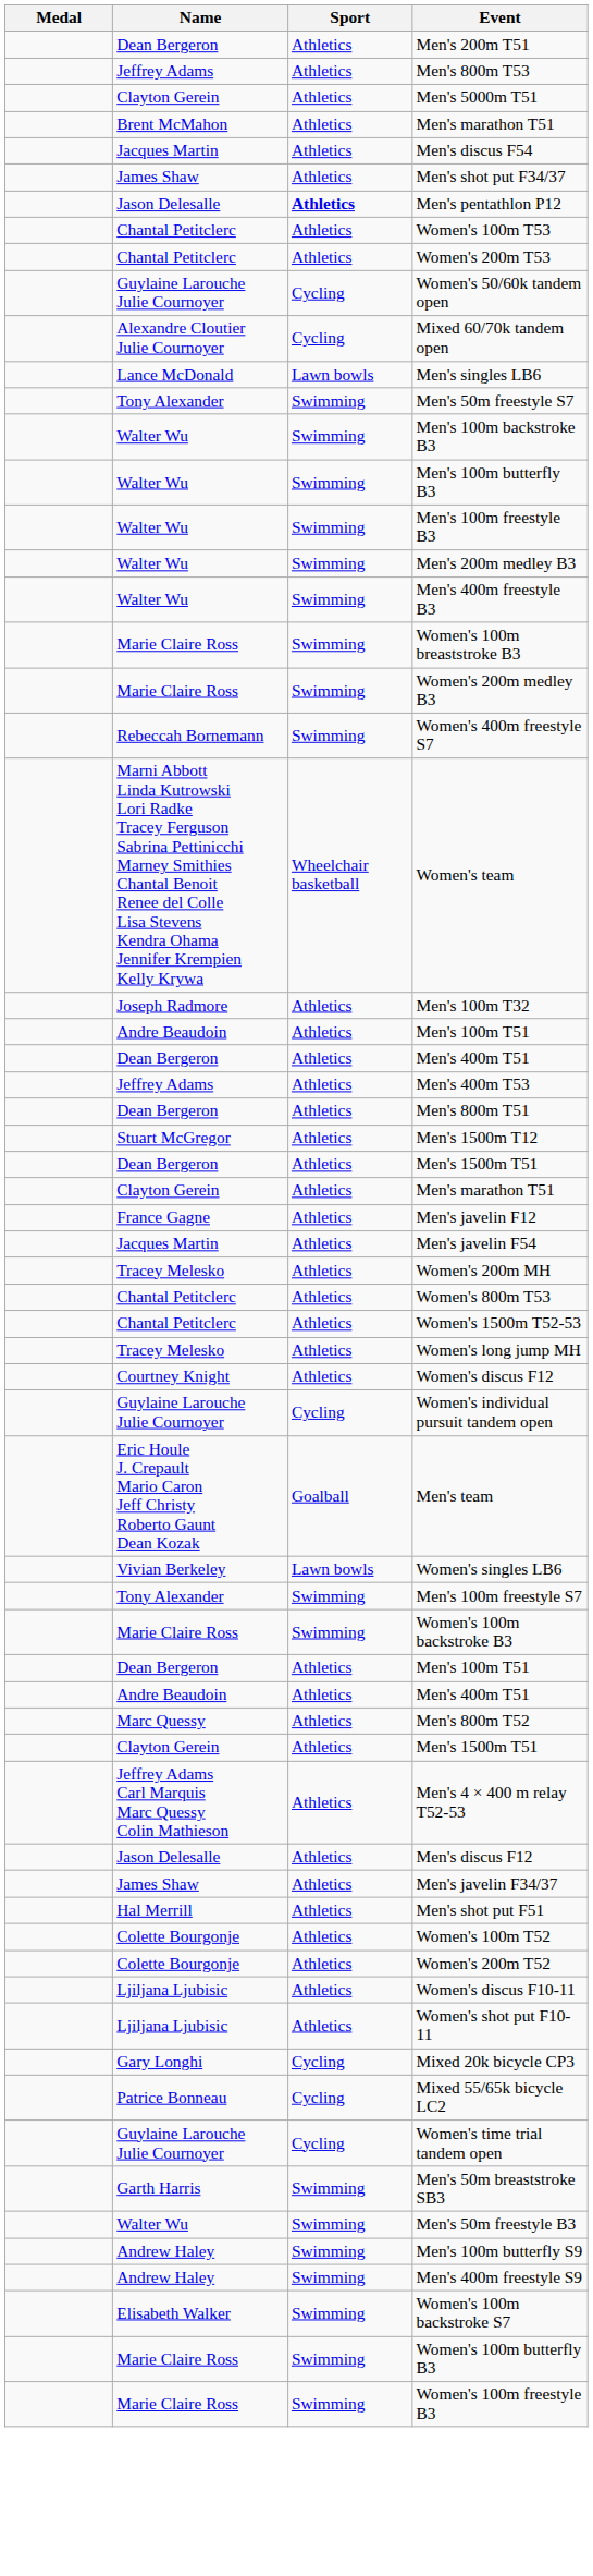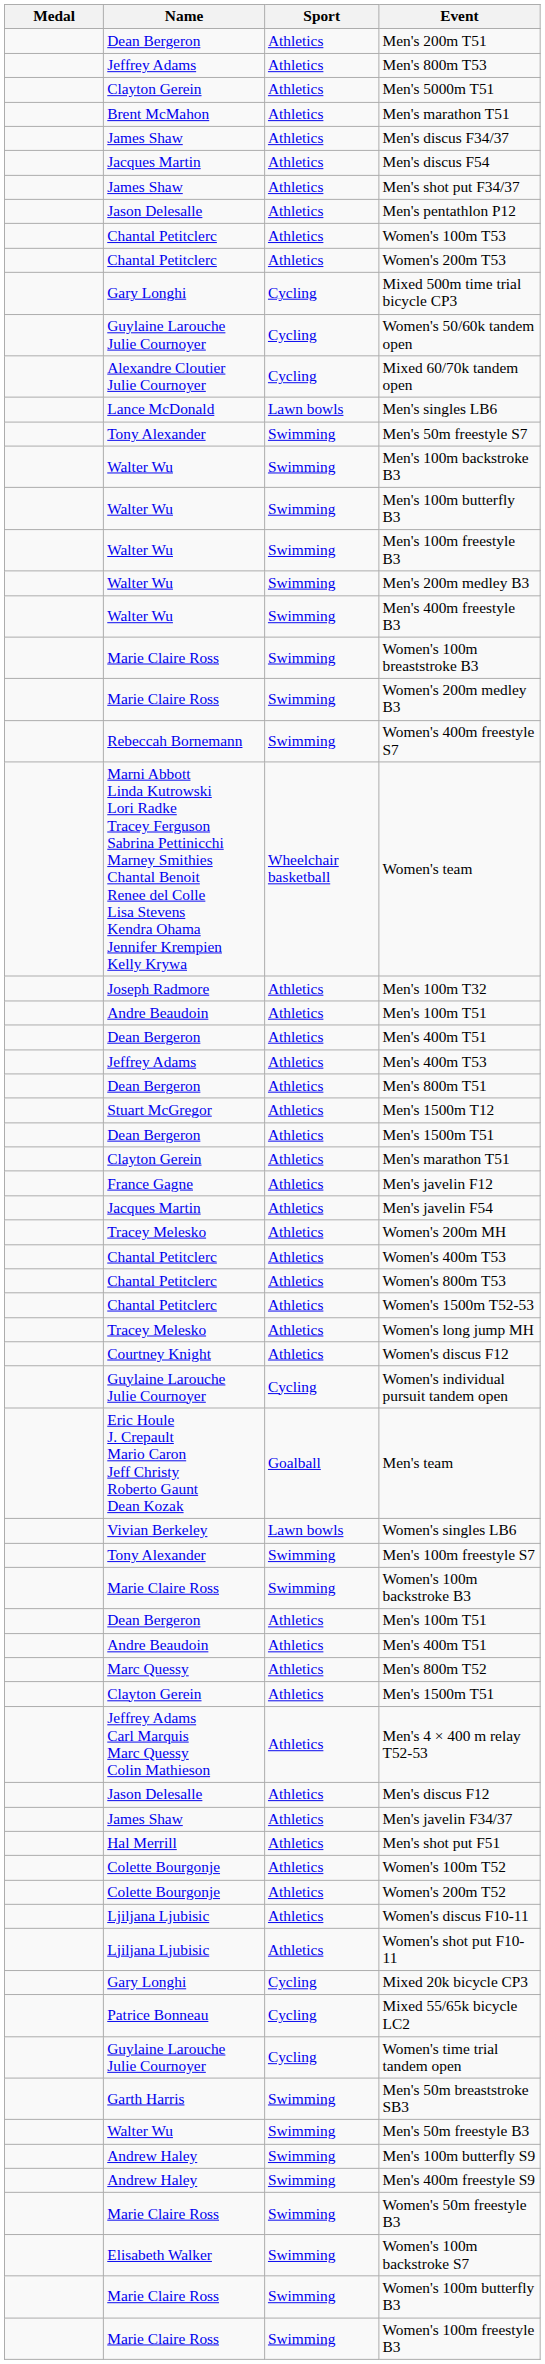+ row: James Shaw | Athletics | Men's discus F34/37
Men's pentathlon P12 | Sport: bold -> normal
+ row: Gary Longhi | Cycling | Mixed 500m time trial bicycle CP3
+ row: Chantal Petitclerc | Athletics | Women's 400m T53
+ row: Marie Claire Ross | Swimming | Women's 50m freestyle B3
